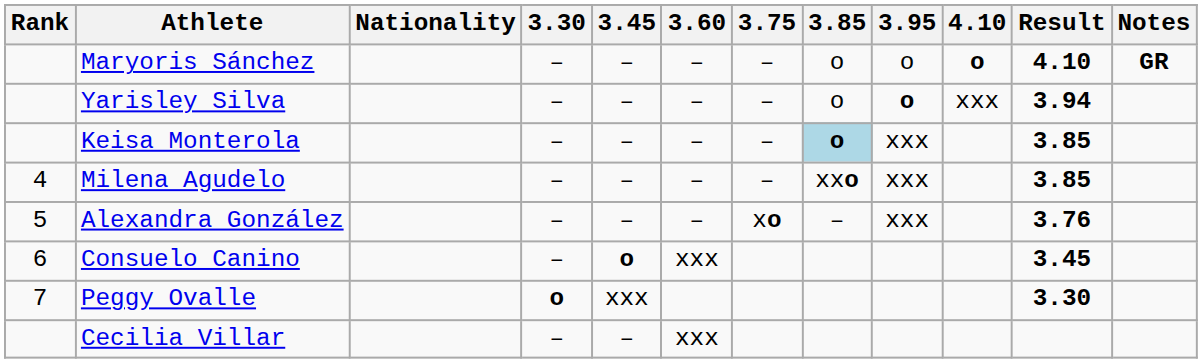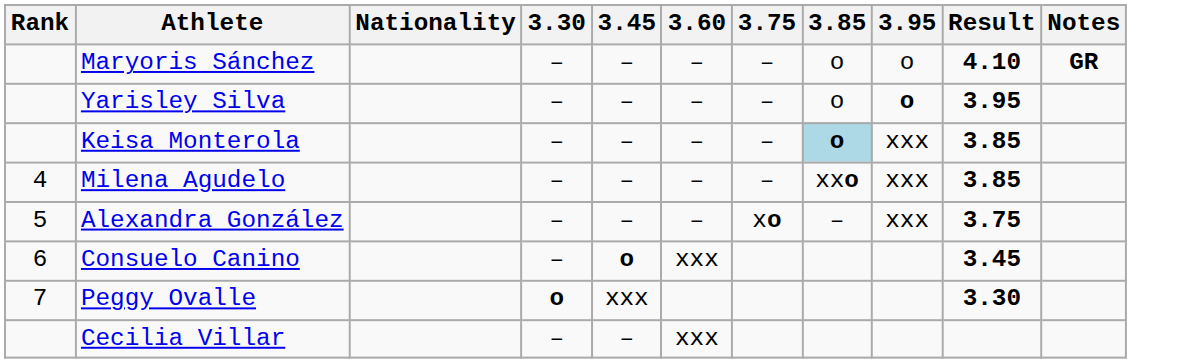- column: 4.10 | o | xxx
Yarisley Silva | Result: 3.94 -> 3.95
Alexandra González | Result: 3.76 -> 3.75
